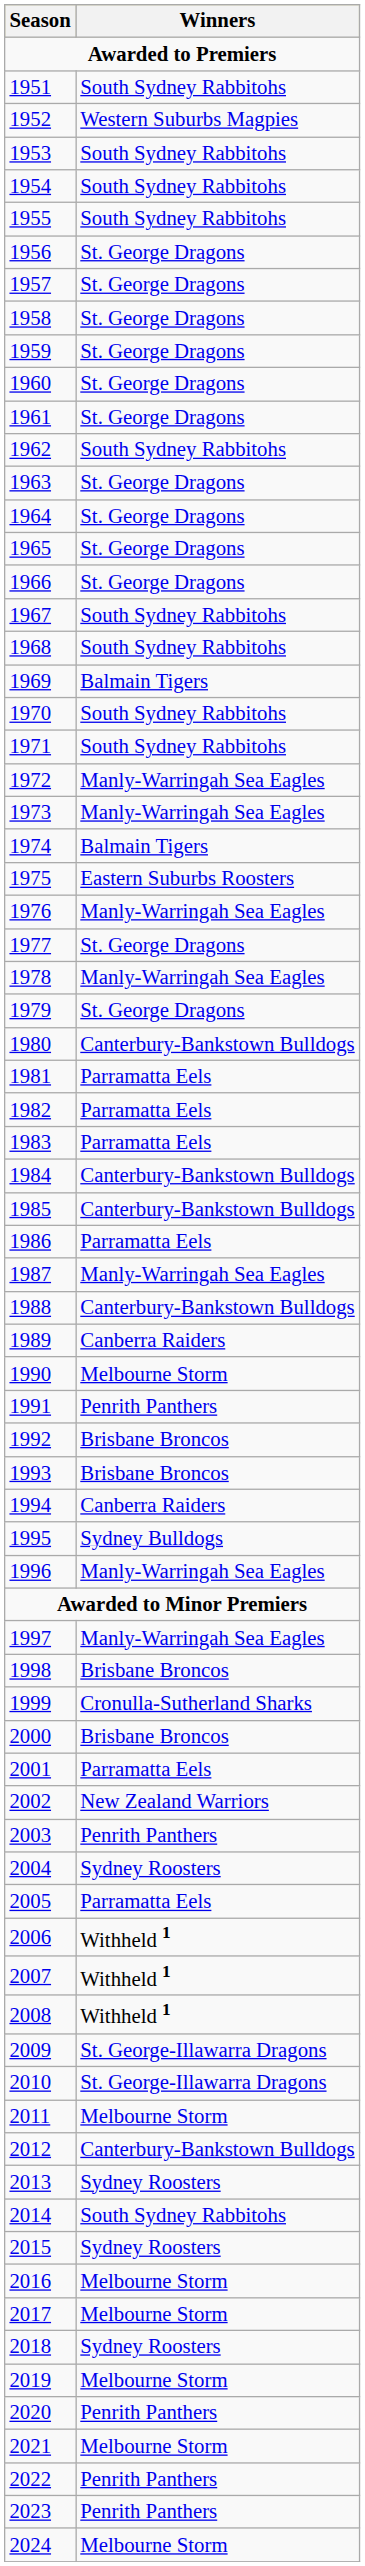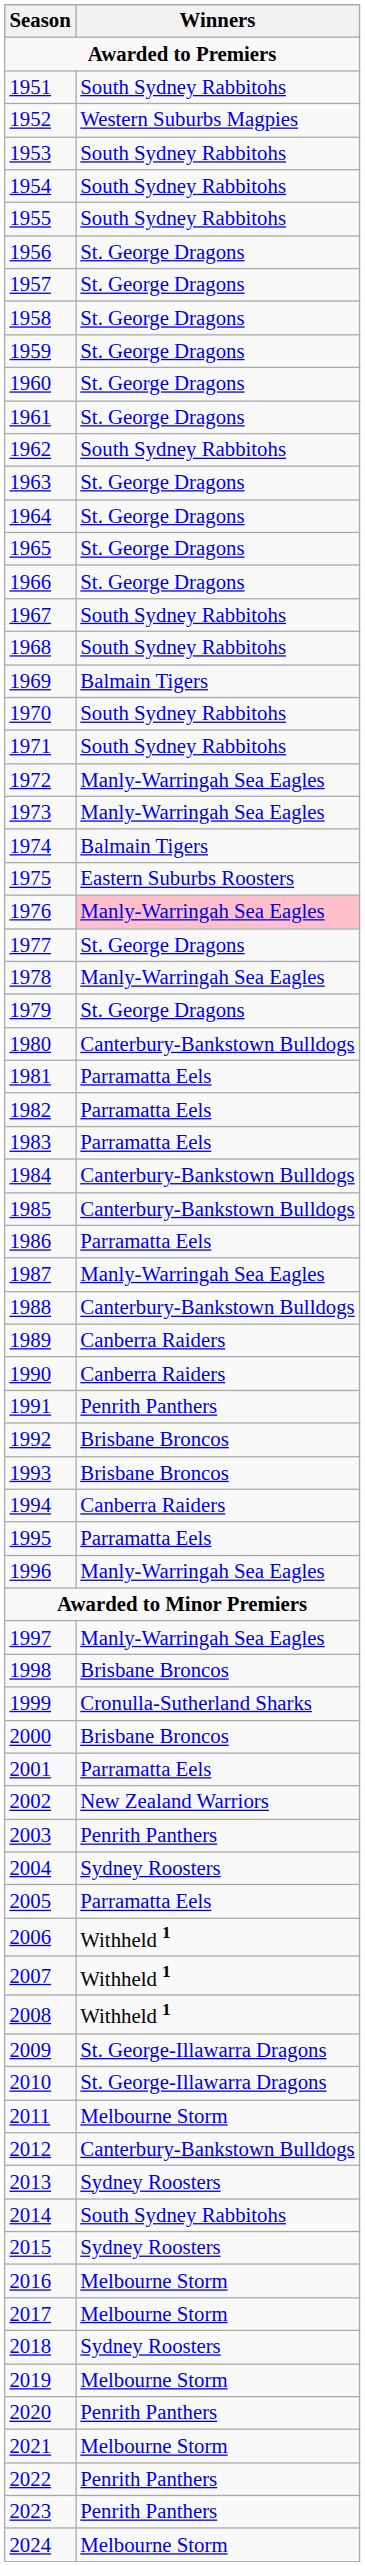1976 | Winners: no background -> pink background
1990 | Winners: Melbourne Storm -> Canberra Raiders
1995 | Winners: Sydney Bulldogs -> Parramatta Eels
